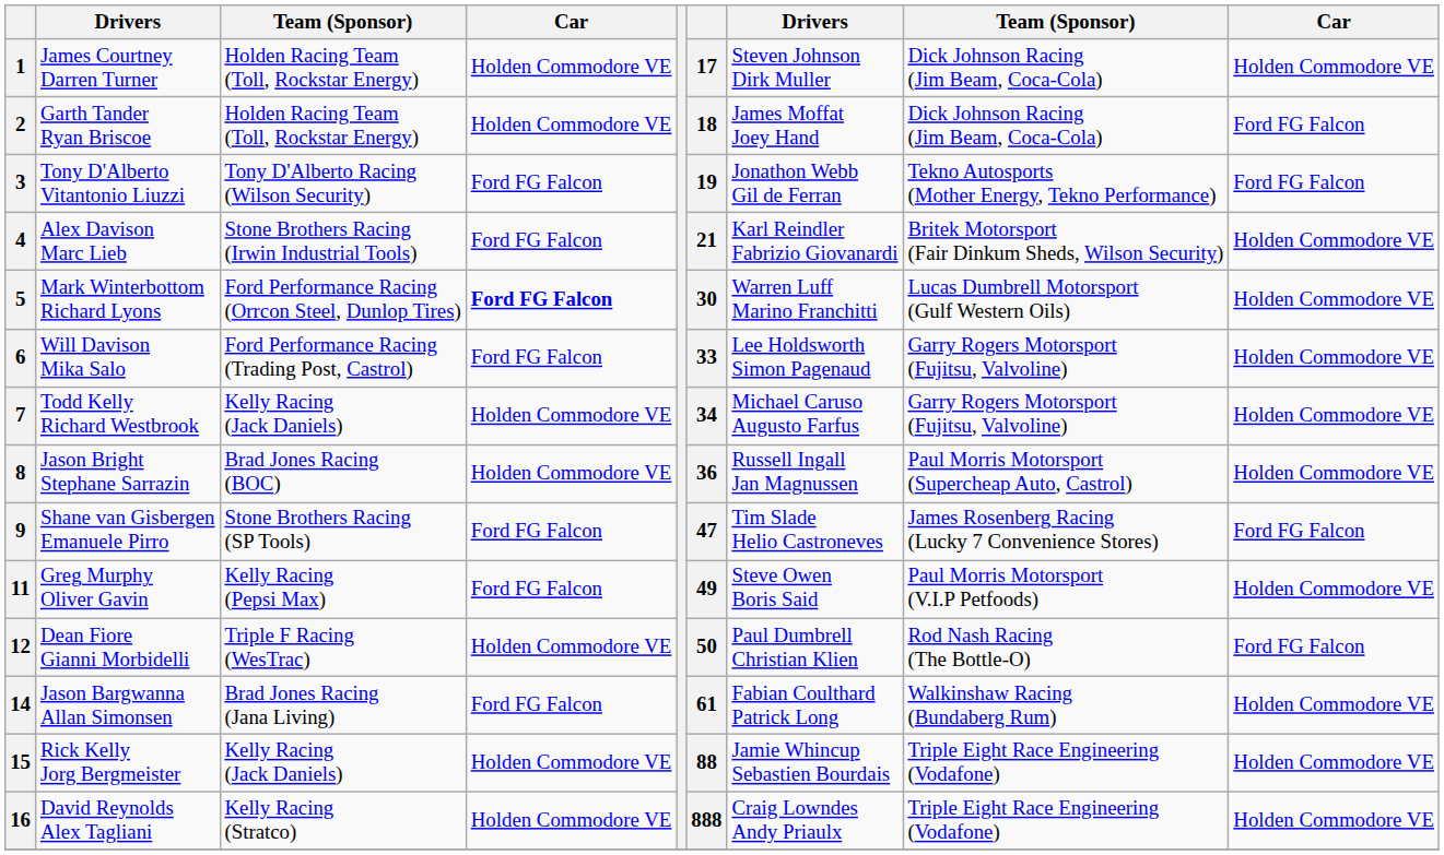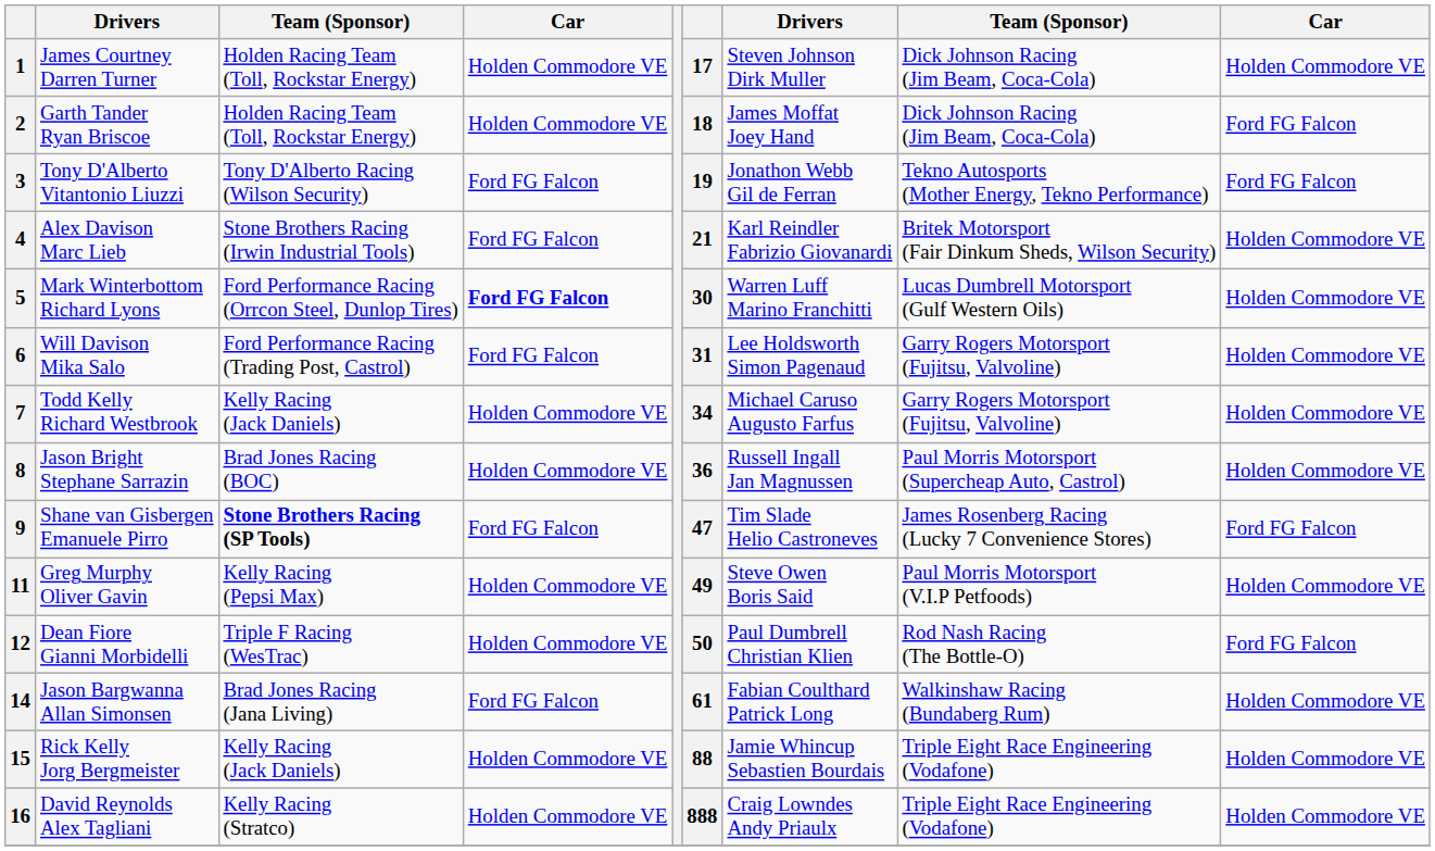6 | column 6: 33 -> 31
9 | column 3: normal -> bold
11 | column 4: Ford FG Falcon -> Holden Commodore VE
